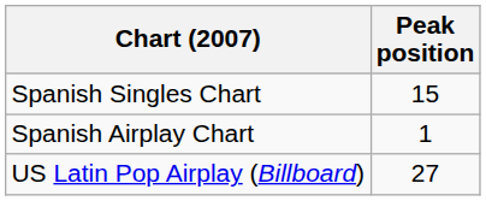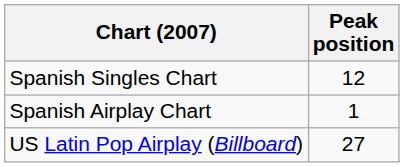Spanish Singles Chart | Peak position: 15 -> 12
